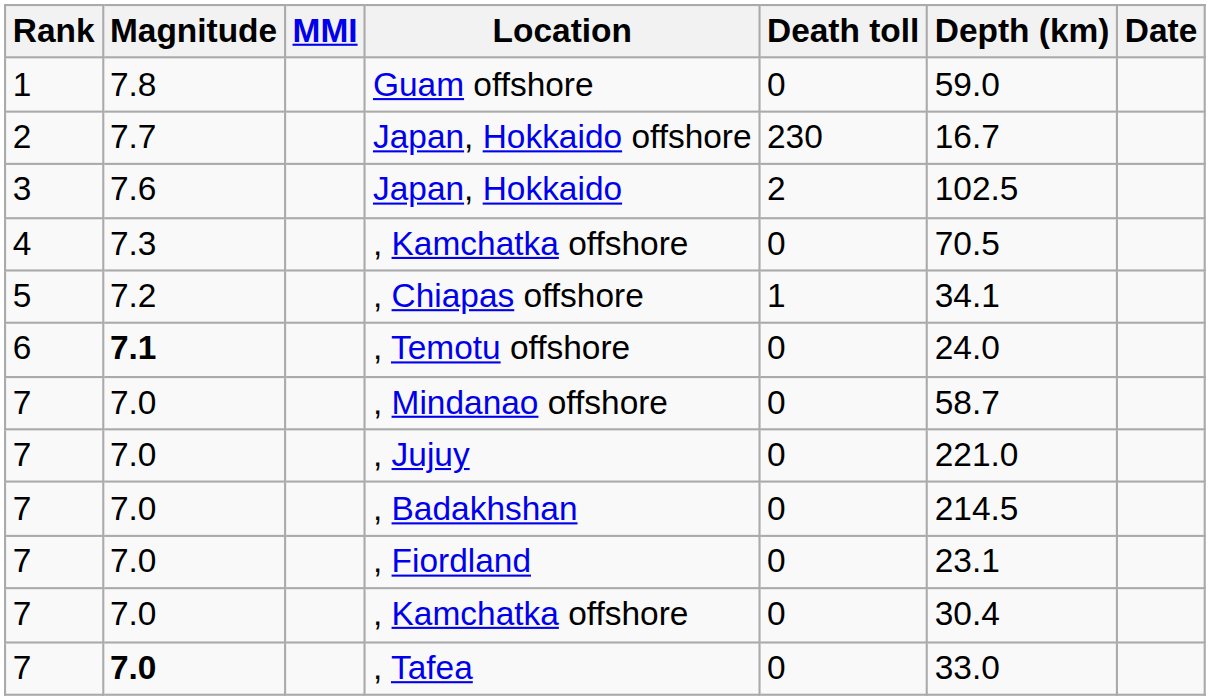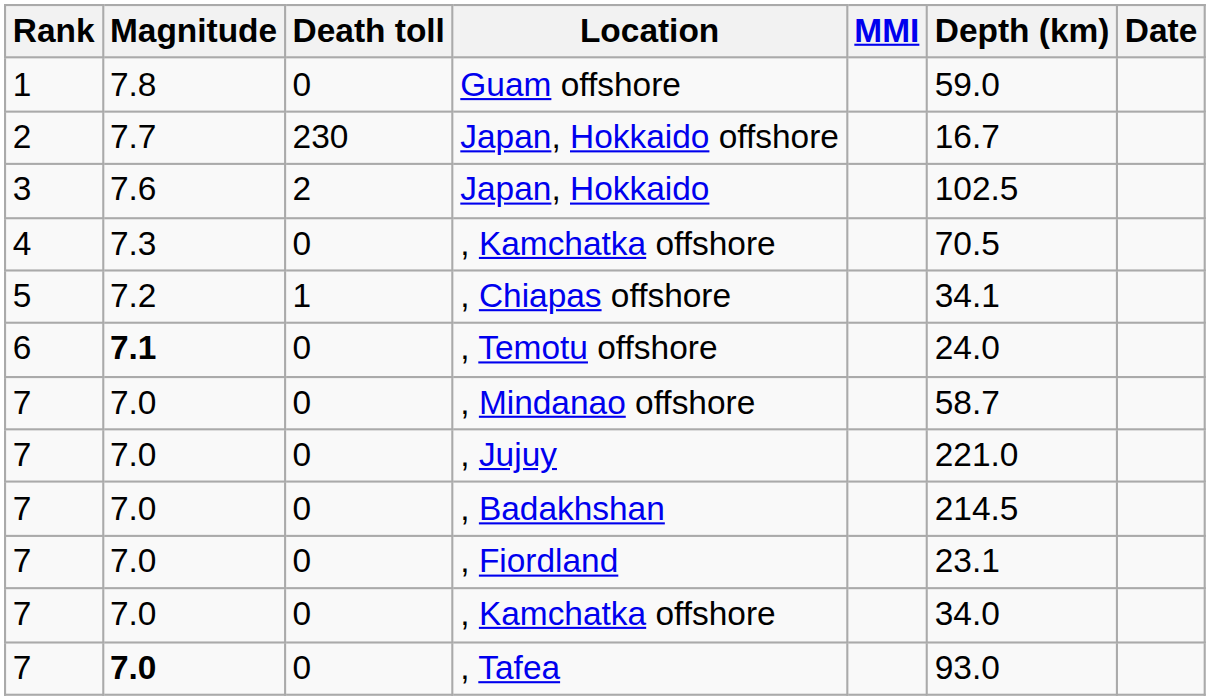columns swapped: Death toll <-> MMI
7 / , Kamchatka offshore | Depth (km): 30.4 -> 34.0
, Tafea | Depth (km): 33.0 -> 93.0
